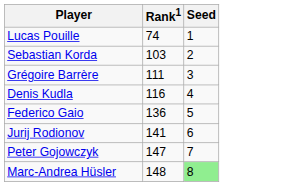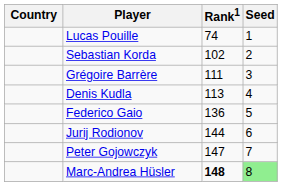+ column: Country
Sebastian Korda | Rank1: 103 -> 102
Denis Kudla | Rank1: 116 -> 113
Jurij Rodionov | Rank1: 141 -> 144
Marc-Andrea Hüsler | Rank1: normal -> bold
